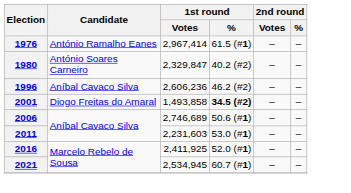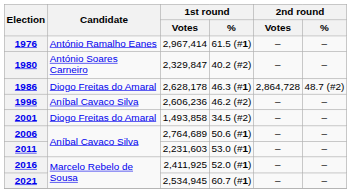+ row: 1986 | Diogo Freitas do Amaral | 2,628,178 | 46.3 (#1) | 2,864,728 | 48.7 (#2)
2001 | 1st round / %: bold -> normal
2006 | 1st round / Votes: 2,746,689 -> 2,764,689
